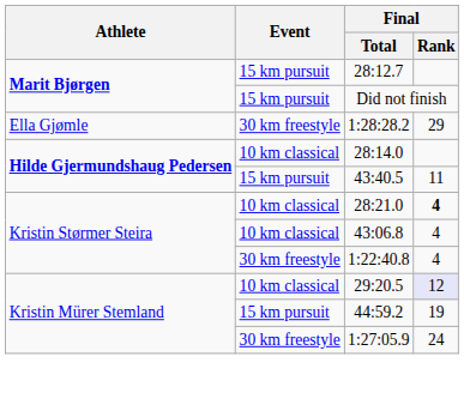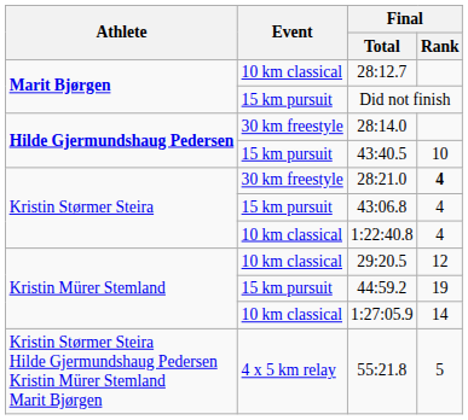28:12.7 | Event: 15 km pursuit -> 10 km classical
- row: Ella Gjømle | 30 km freestyle | 1:28:28.2 | 29
28:14.0 | Event: 10 km classical -> 30 km freestyle
43:40.5 | Final / Rank: 11 -> 10
28:21.0 | Event: 10 km classical -> 30 km freestyle
43:06.8 | Event: 10 km classical -> 15 km pursuit
1:22:40.8 | Event: 30 km freestyle -> 10 km classical
29:20.5 | Final / Rank: lavender background -> no background
1:27:05.9 | Event: 30 km freestyle -> 10 km classical
1:27:05.9 | Final / Rank: 24 -> 14
+ row: Kristin Størmer Steira Hilde Gjermundshaug Pedersen Kristin Mürer Stemland Marit Bjørgen | 4 x 5 km relay | 55:21.8 | 5
